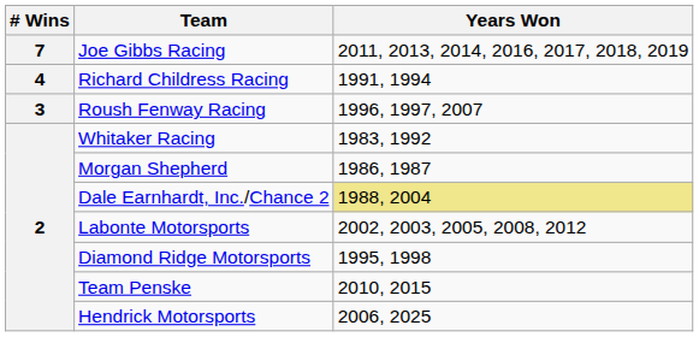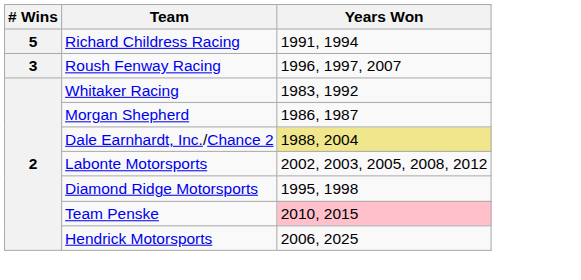- row: 7 | Joe Gibbs Racing | 2011, 2013, 2014, 2016, 2017, 2018, 2019
Richard Childress Racing | # Wins: 4 -> 5
Team Penske | Years Won: no background -> pink background
